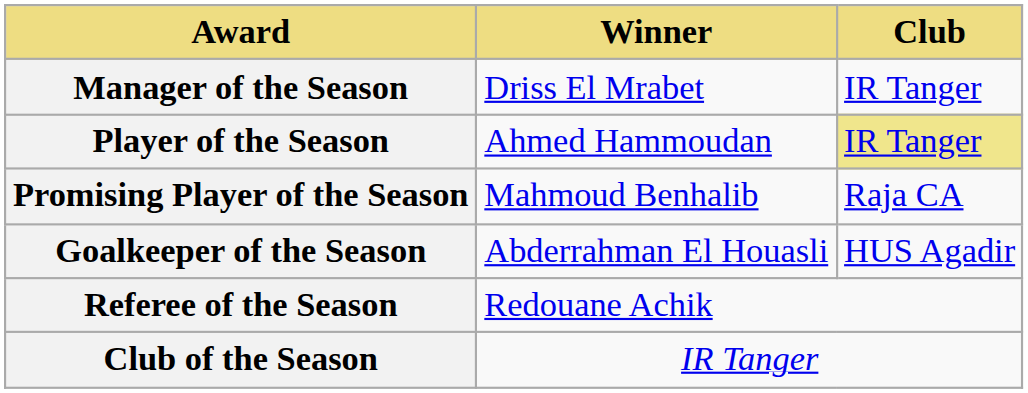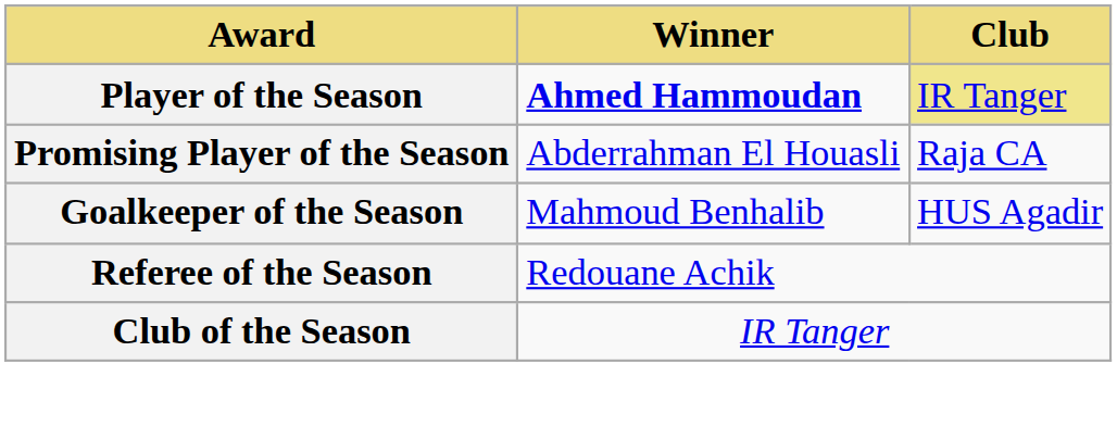- row: Manager of the Season | Driss El Mrabet | IR Tanger
Player of the Season | Winner: normal -> bold
Promising Player of the Season | Winner: Mahmoud Benhalib -> Abderrahman El Houasli
Goalkeeper of the Season | Winner: Abderrahman El Houasli -> Mahmoud Benhalib
